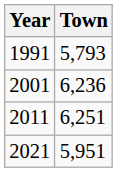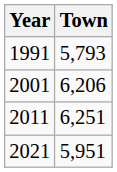2001 | Town: 6,236 -> 6,206
